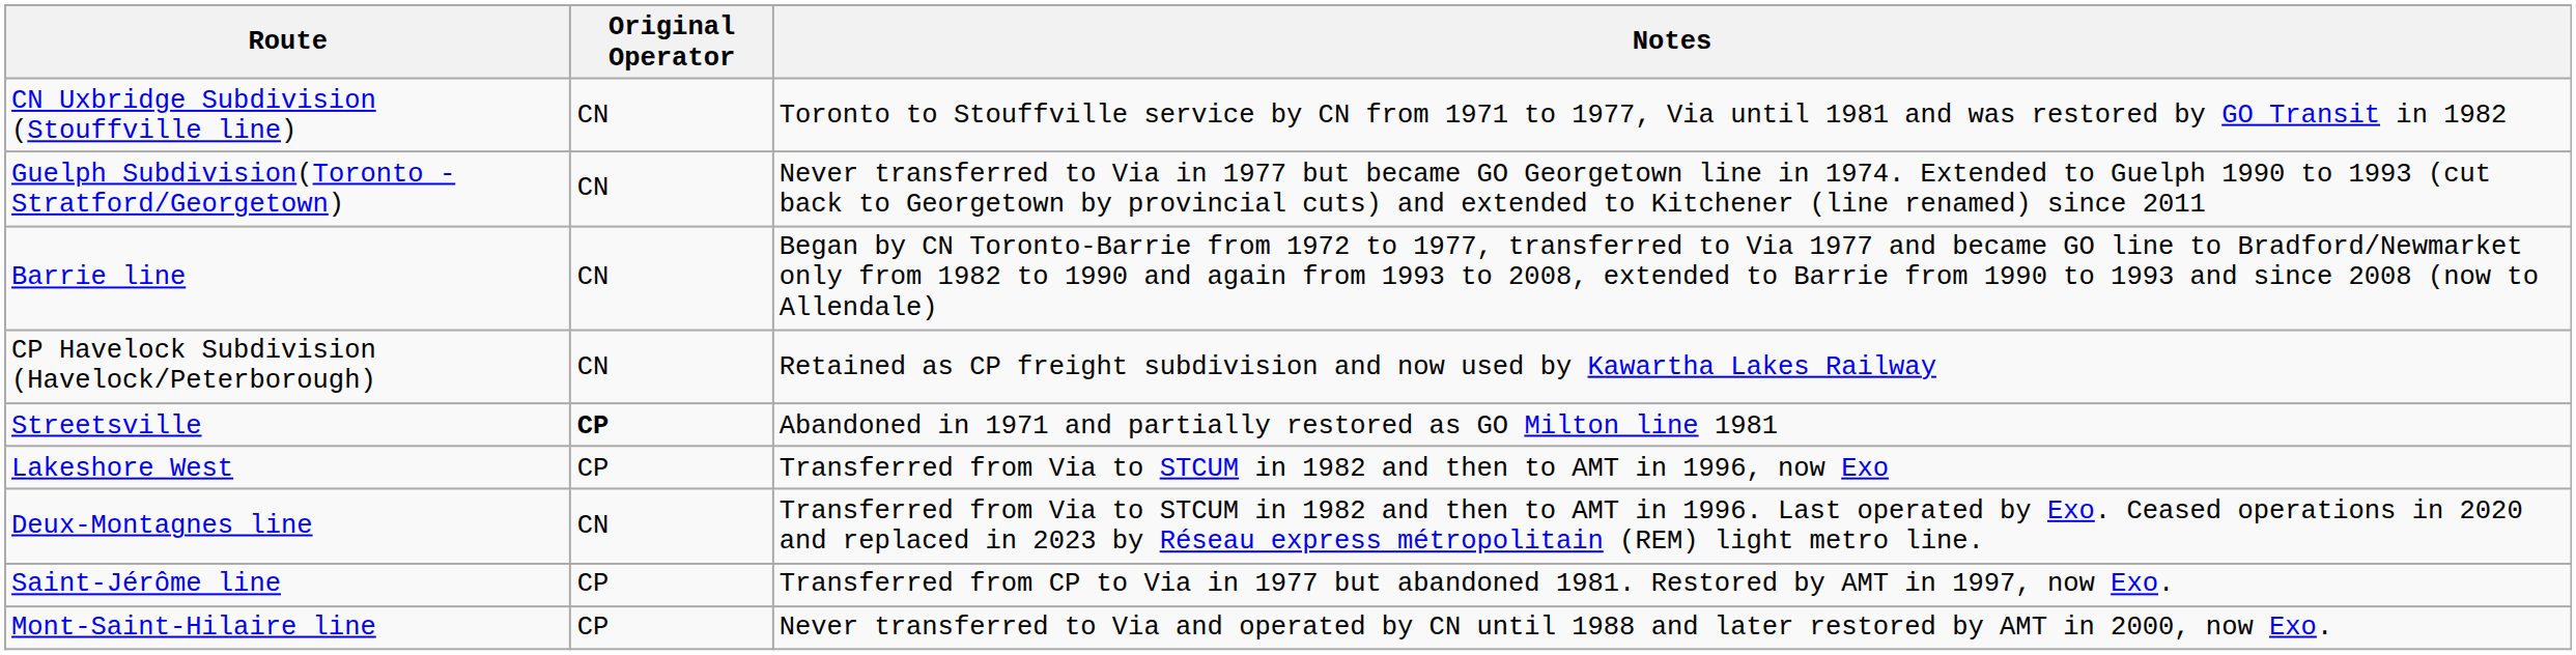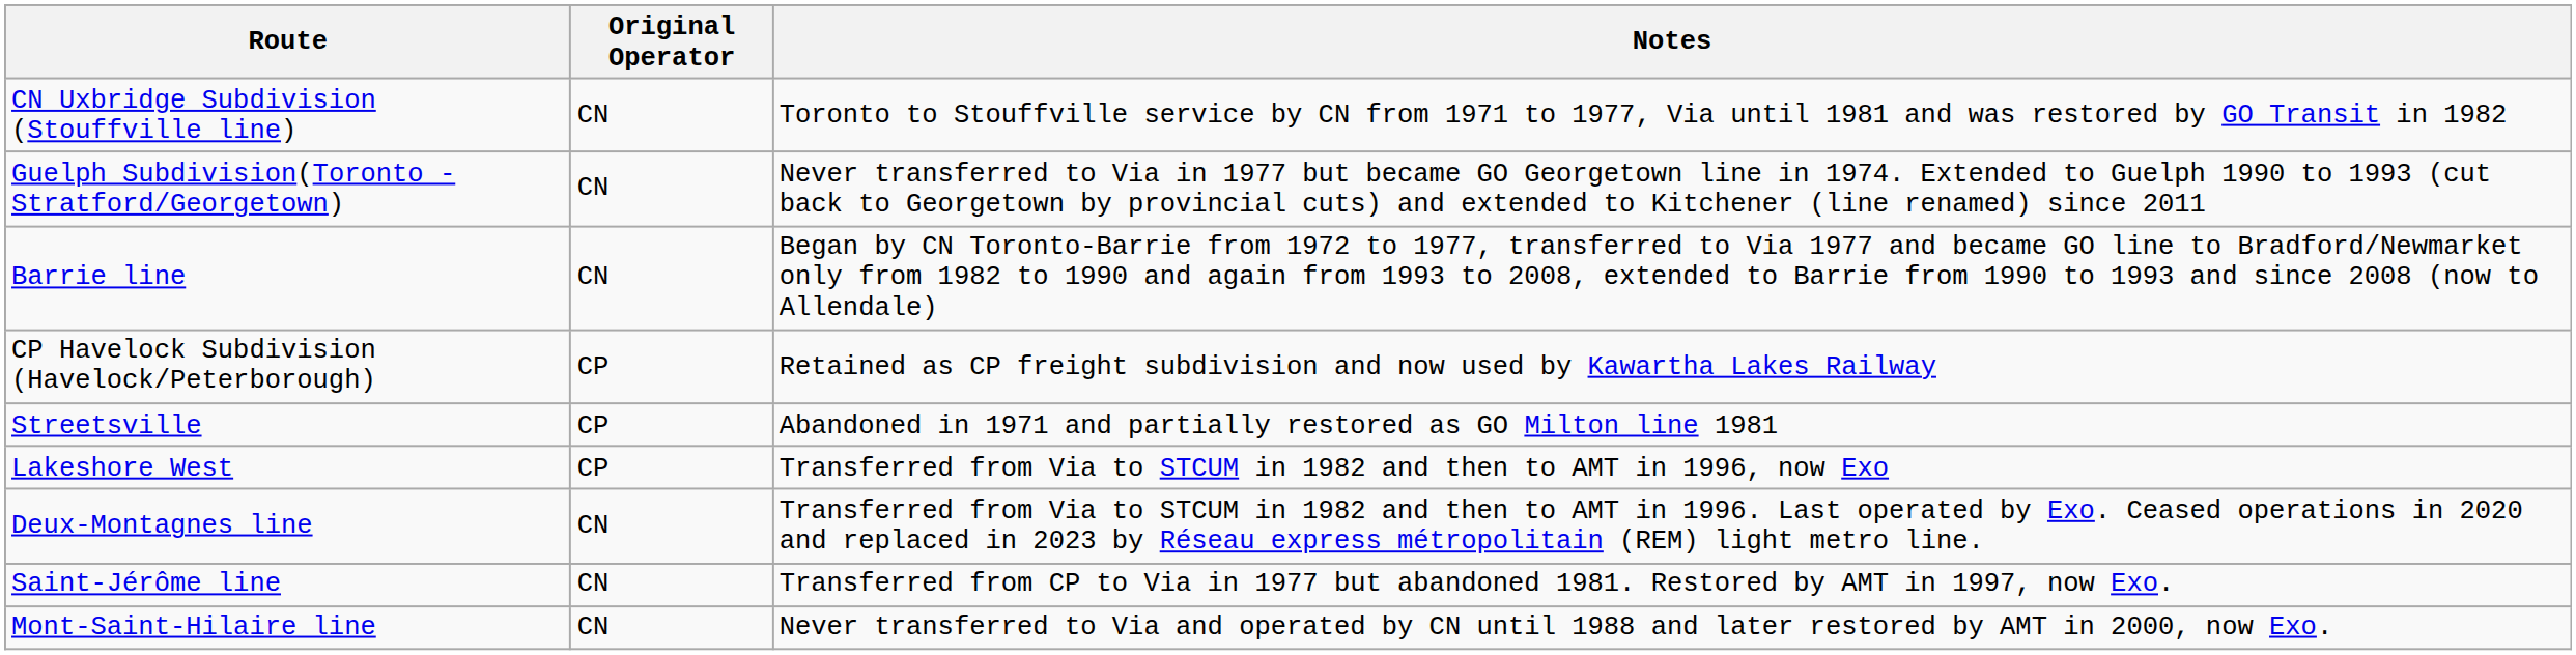CP Havelock Subdivision (Havelock/Peterborough) | Original Operator: CN -> CP
Streetsville | Original Operator: bold -> normal
Saint-Jérôme line | Original Operator: CP -> CN
Mont-Saint-Hilaire line | Original Operator: CP -> CN
